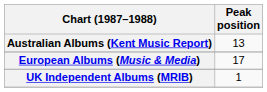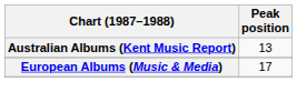- row: UK Independent Albums (MRIB) | 1
